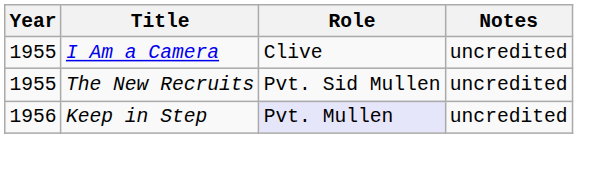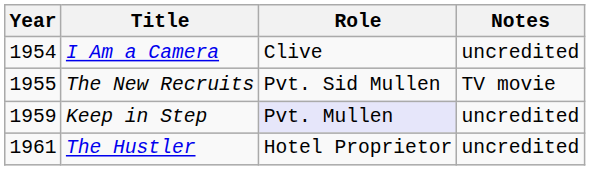I Am a Camera | Year: 1955 -> 1954
The New Recruits | Notes: uncredited -> TV movie
Keep in Step | Year: 1956 -> 1959
+ row: 1961 | The Hustler | Hotel Proprietor | uncredited
